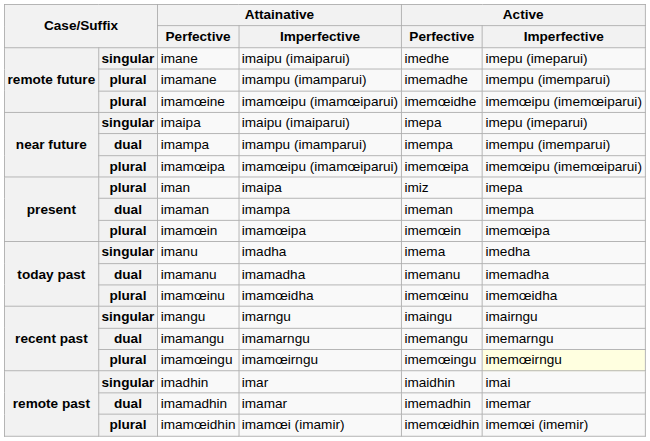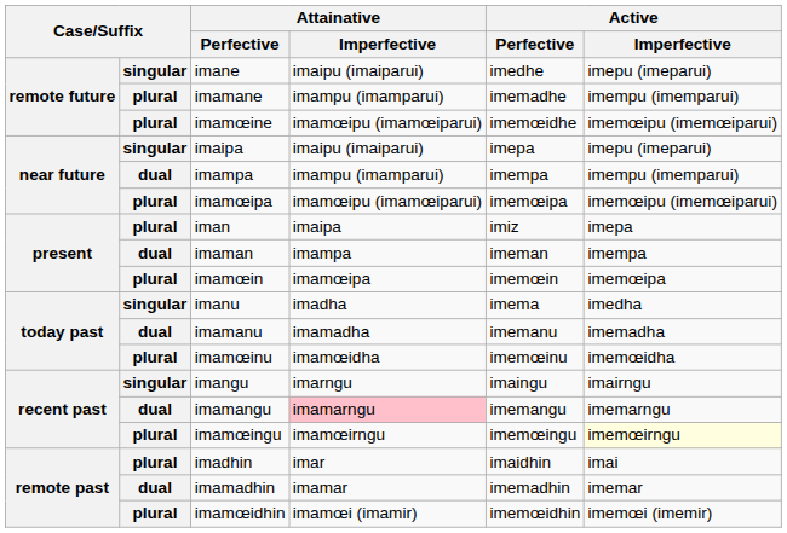imamangu | Attainative / Imperfective: no background -> pink background
imadhin | column 2: singular -> plural
